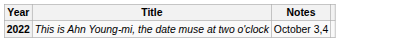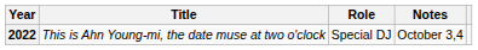+ column: Role | Special DJ
